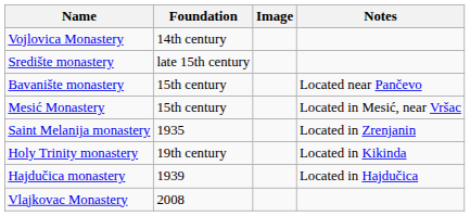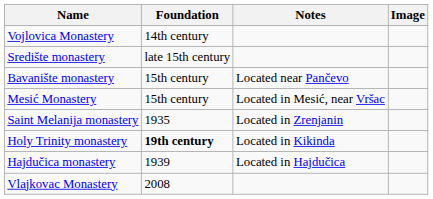columns swapped: Image <-> Notes
Holy Trinity monastery | Foundation: normal -> bold
